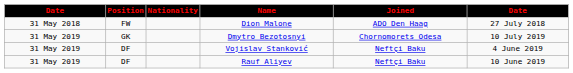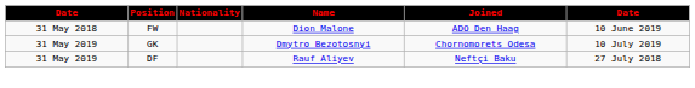Dion Malone | column 6: 27 July 2018 -> 10 June 2019
- row: 31 May 2019 | DF | Vojislav Stanković | Neftçi Baku | 4 June 2019
Rauf Aliyev | column 6: 10 June 2019 -> 27 July 2018
